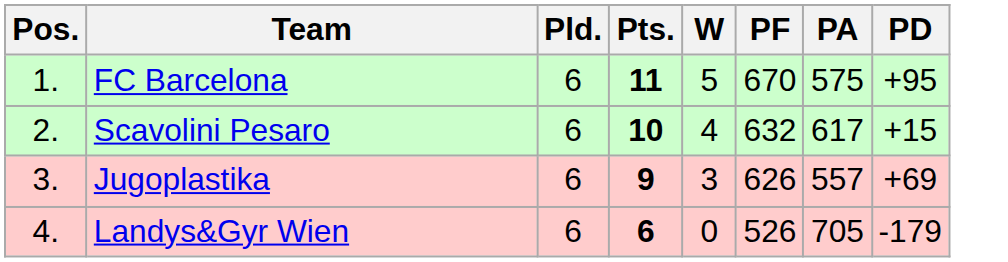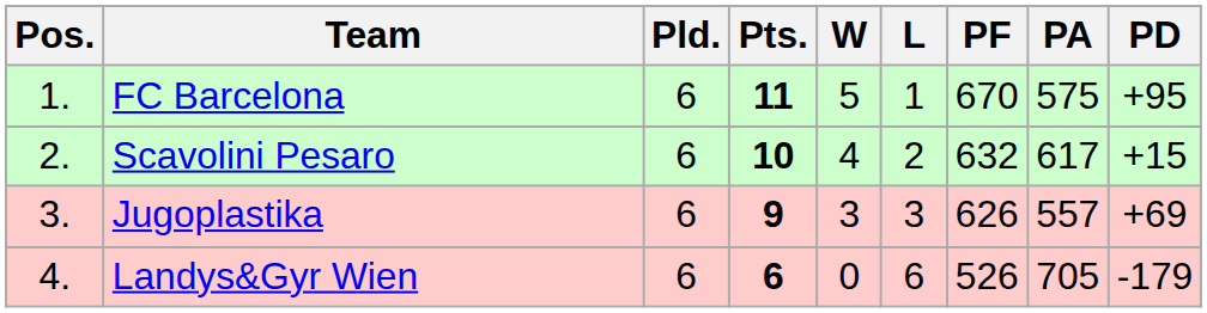+ column: L | 1 | 2 | 3 | 6
